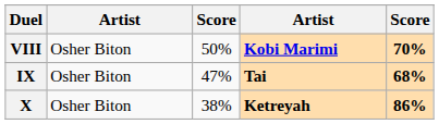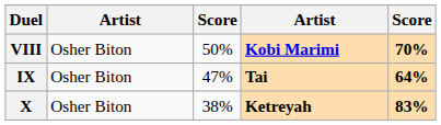IX | column 5: 68% -> 64%
X | column 5: 86% -> 83%
